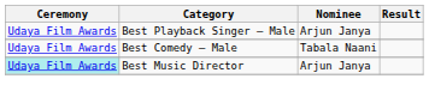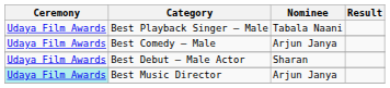Best Playback Singer – Male | Nominee: Arjun Janya -> Tabala Naani
Best Comedy – Male | Nominee: Tabala Naani -> Arjun Janya
+ row: Udaya Film Awards | Best Debut – Male Actor | Sharan
